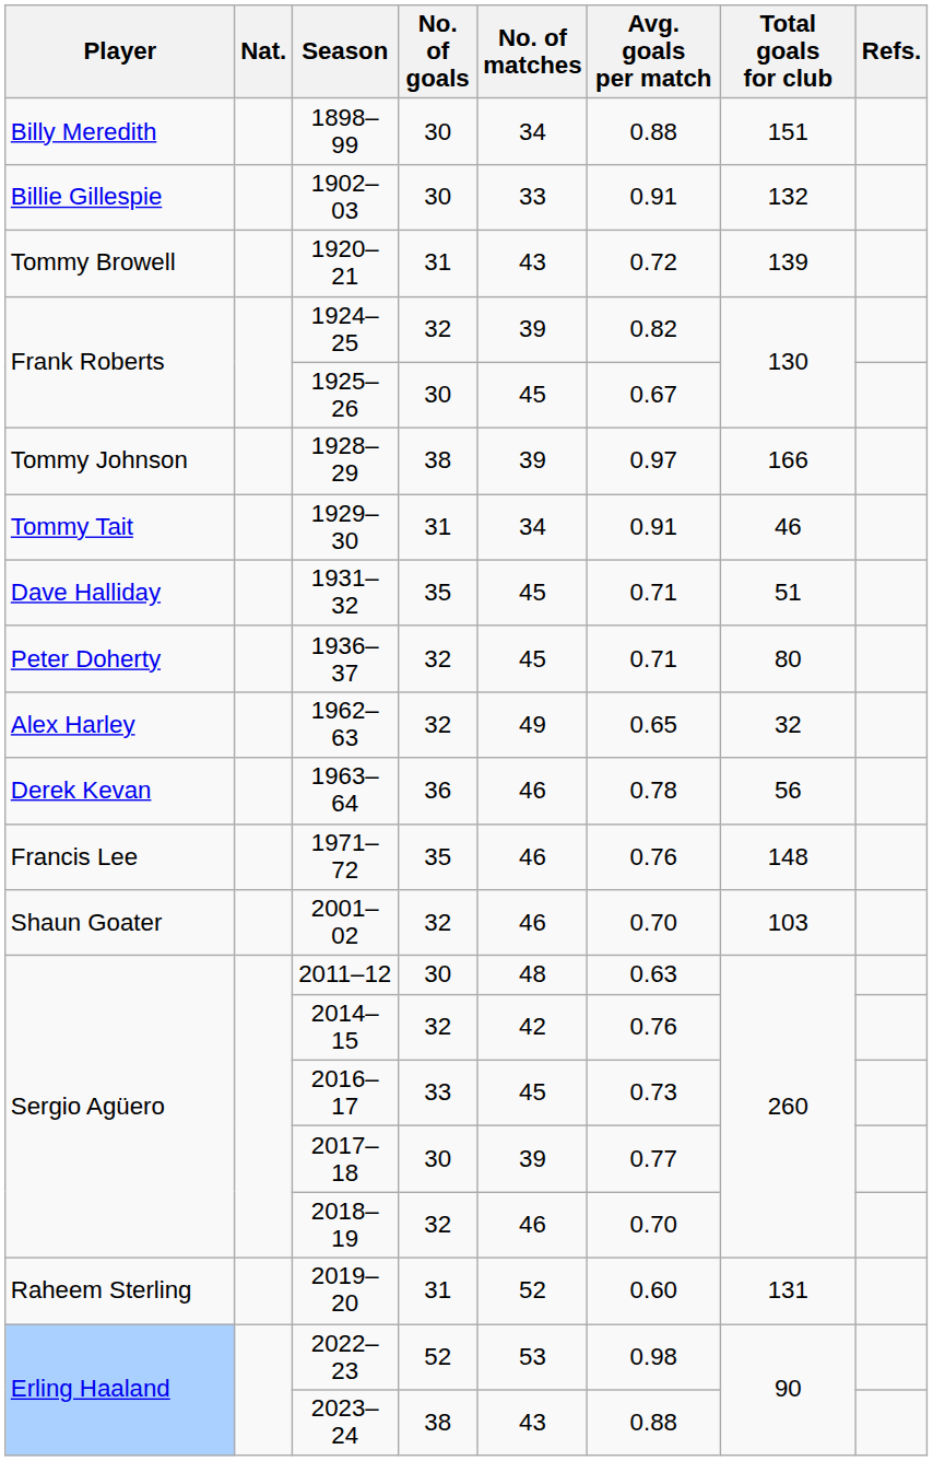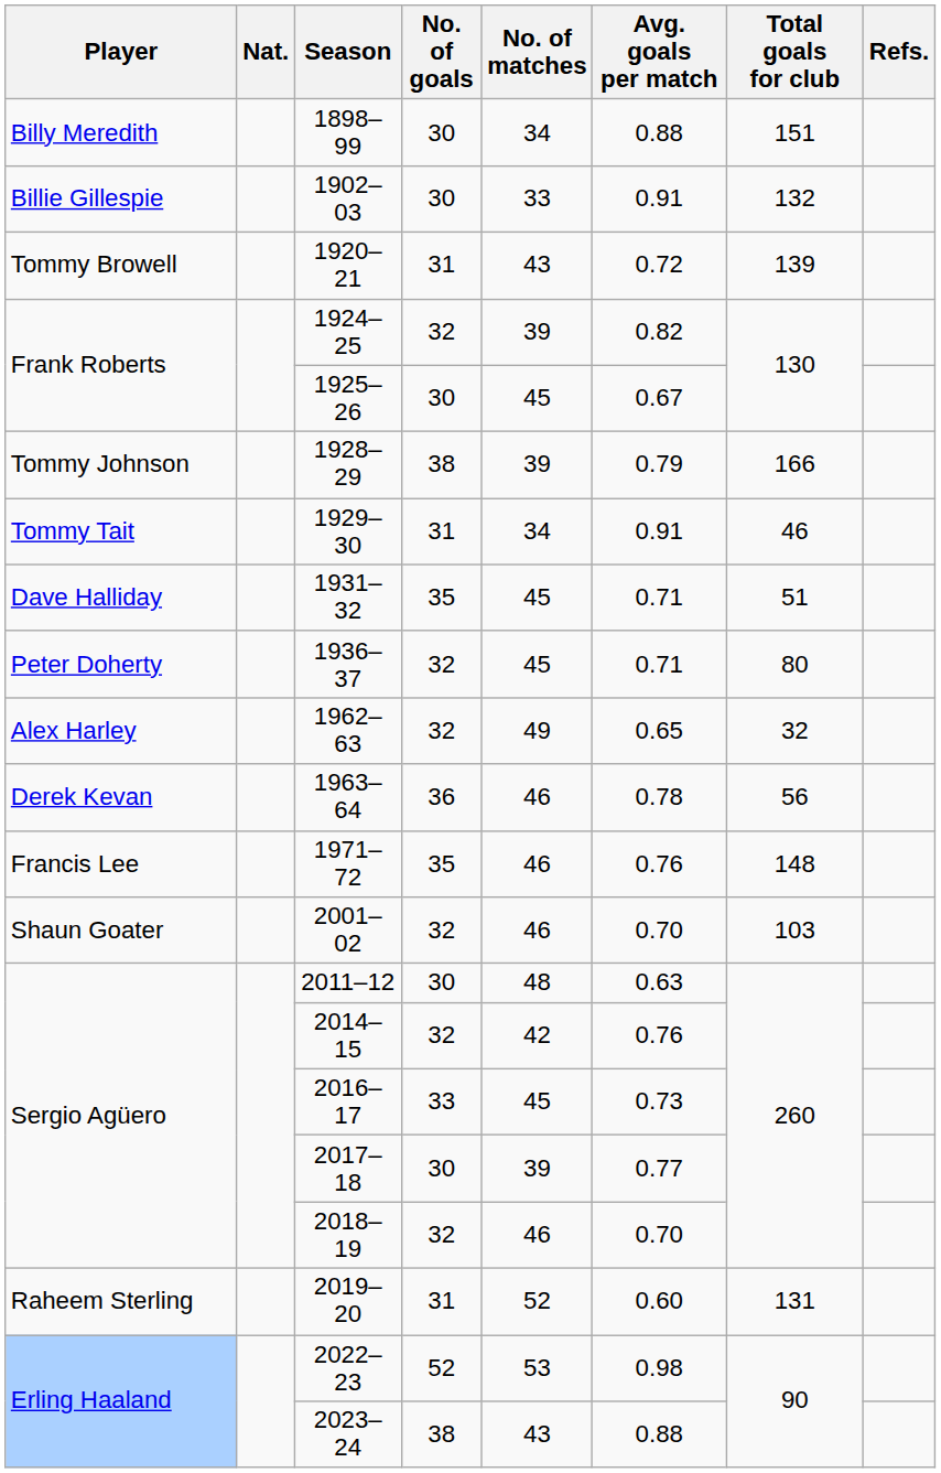1928–29 | Avg. goals per match: 0.97 -> 0.79
